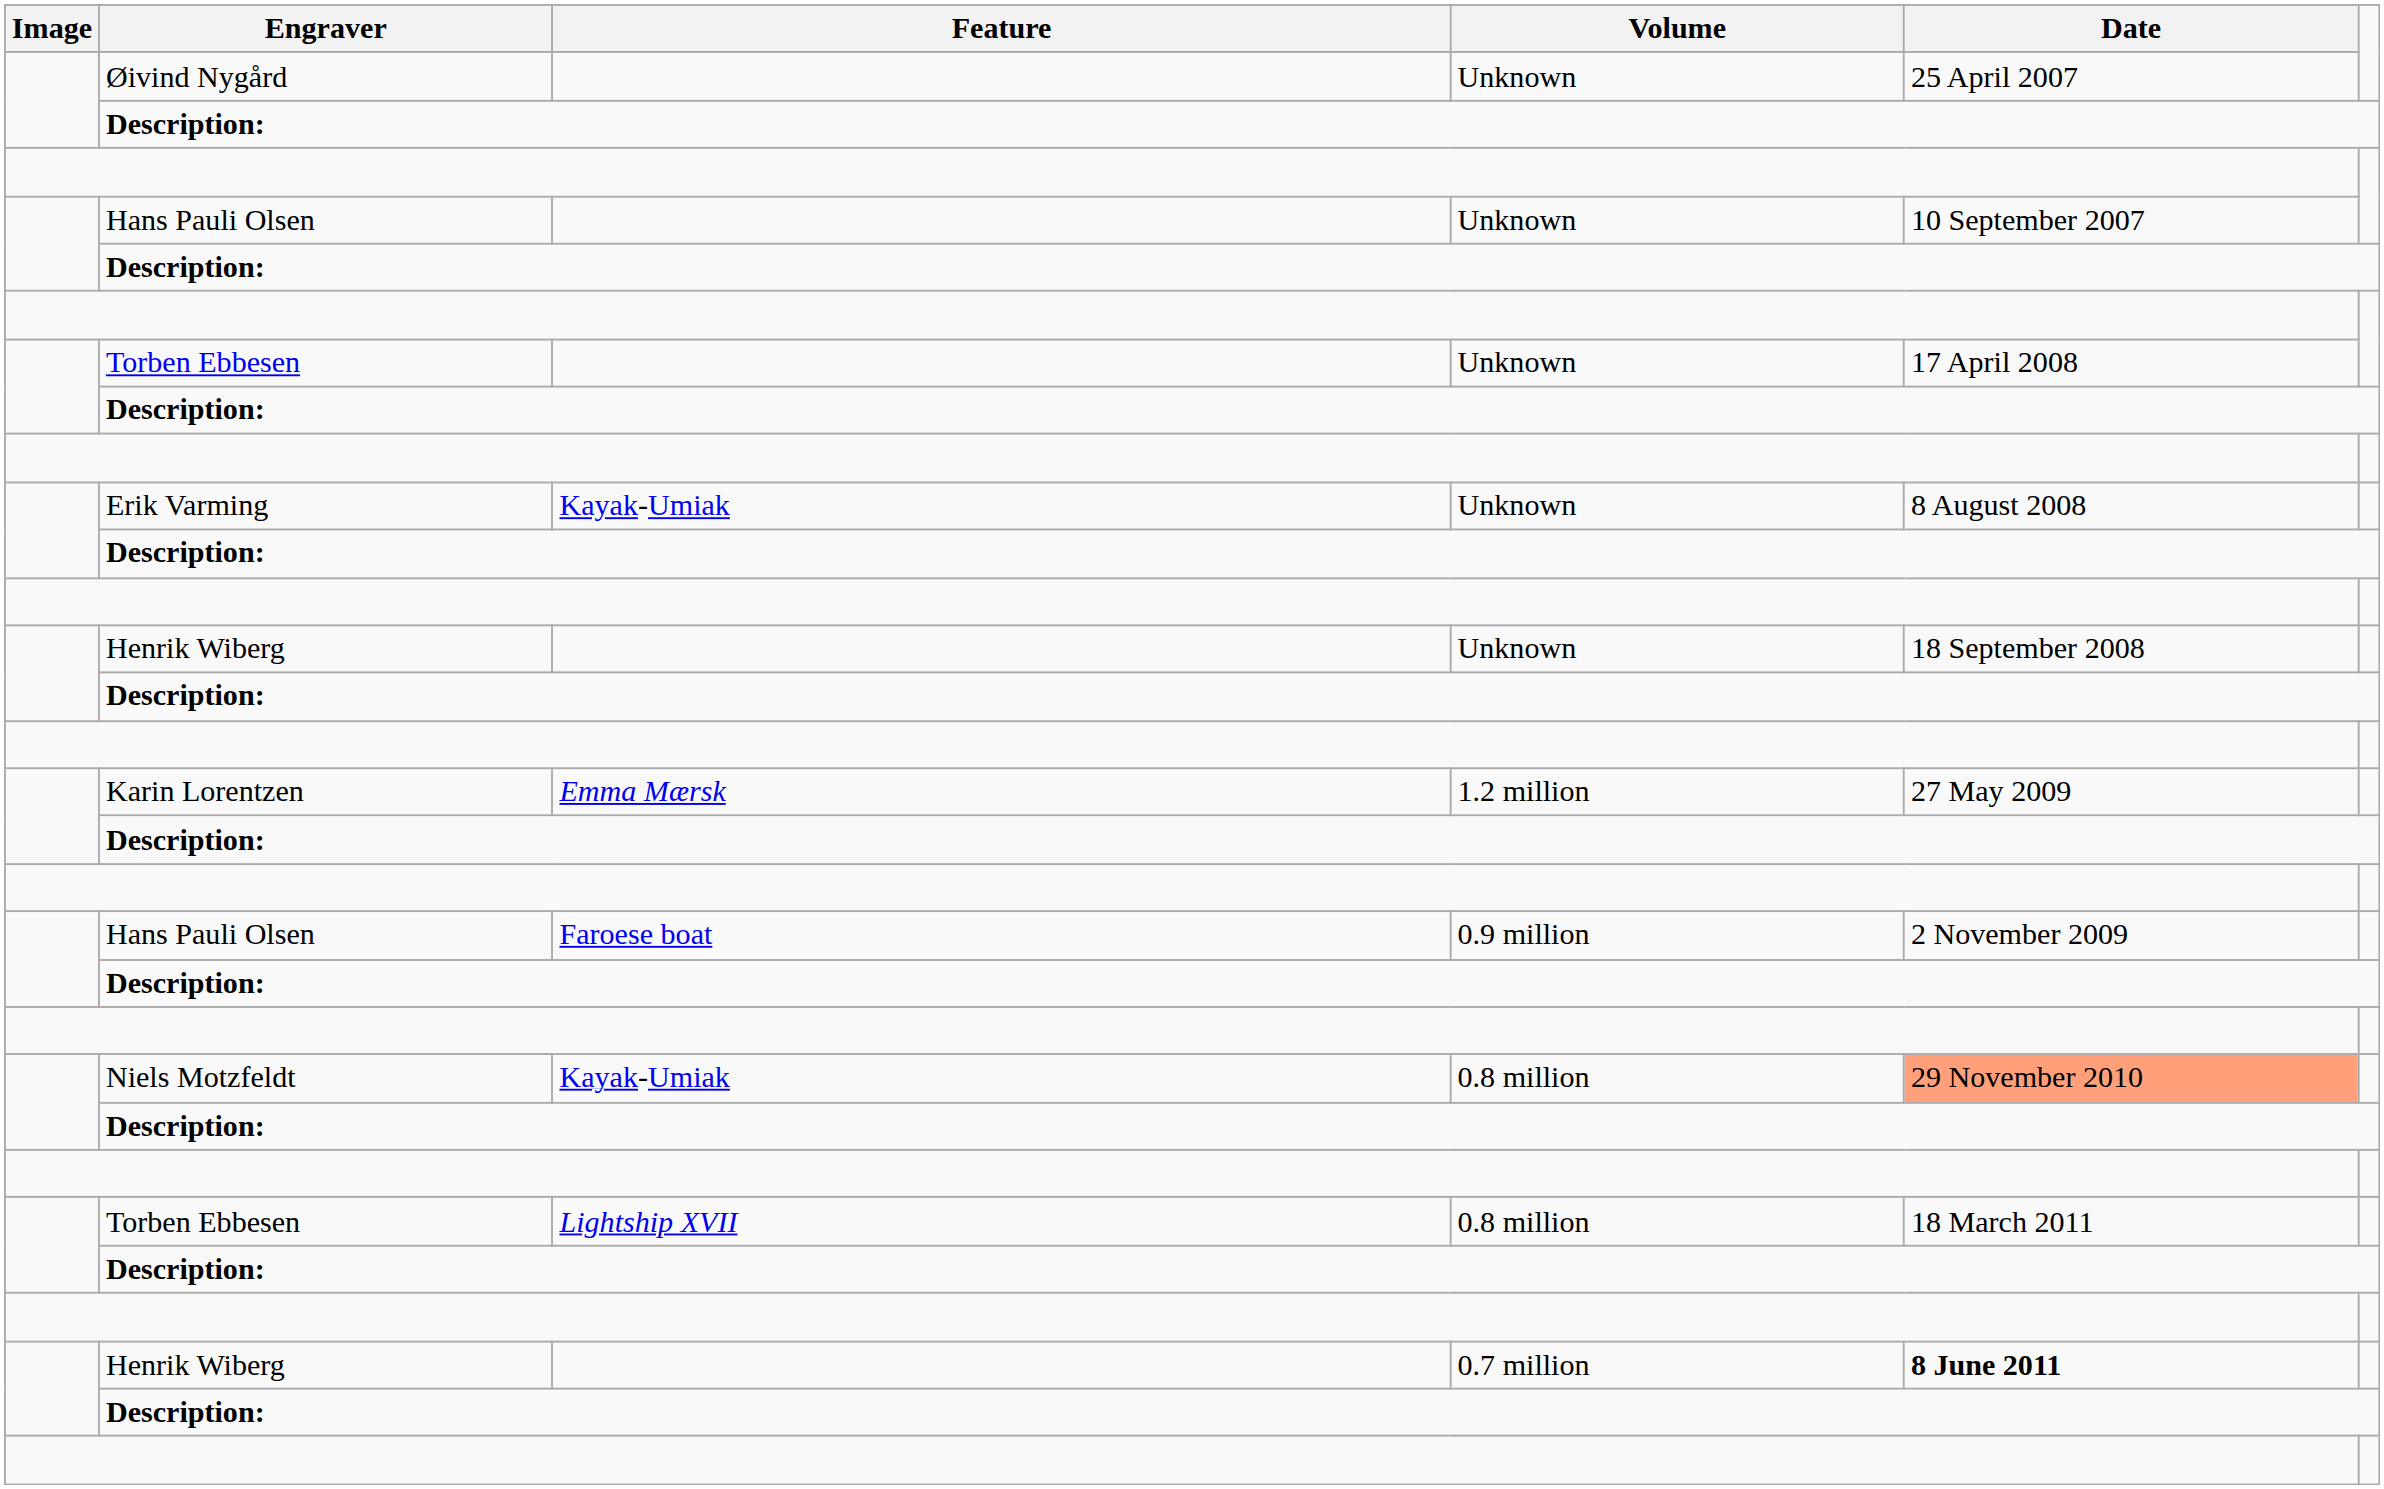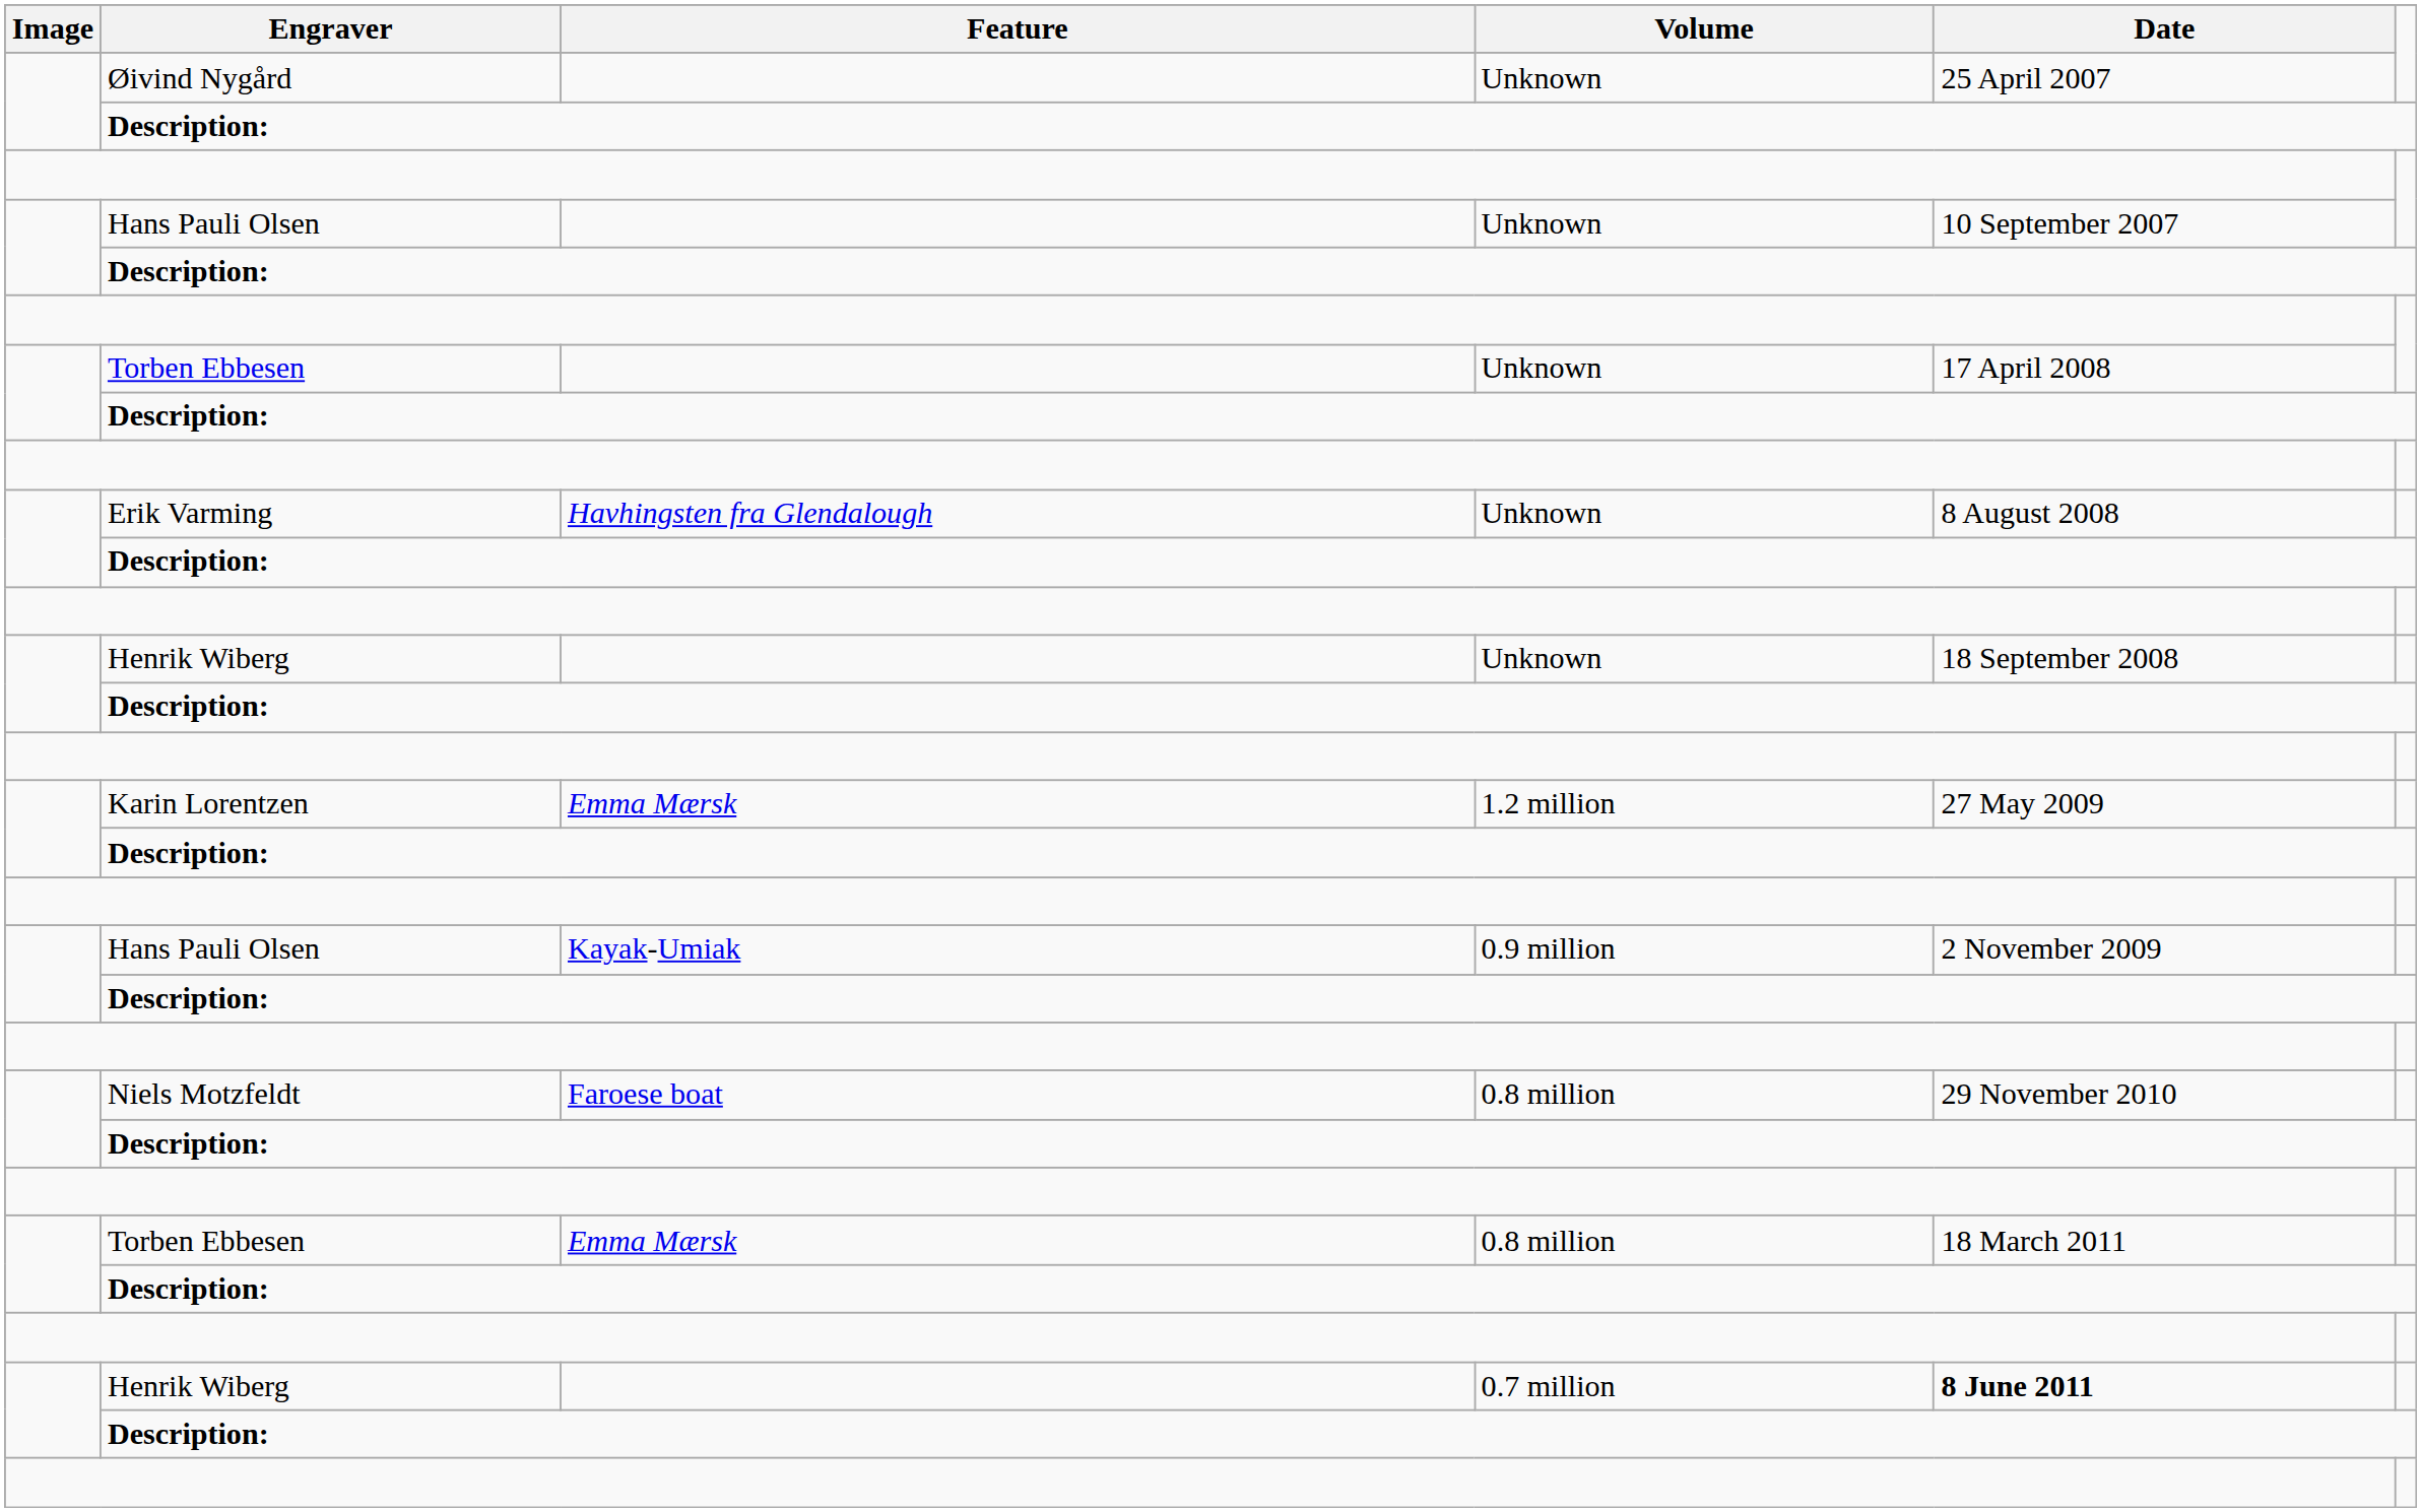Erik Varming | Feature: Kayak-Umiak -> Havhingsten fra Glendalough
Hans Pauli Olsen / 0.9 million | Feature: Faroese boat -> Kayak-Umiak
Niels Motzfeldt | Feature: Kayak-Umiak -> Faroese boat
Niels Motzfeldt | Date: lightsalmon background -> no background
Torben Ebbesen / 0.8 million | Feature: Lightship XVII -> Emma Mærsk
